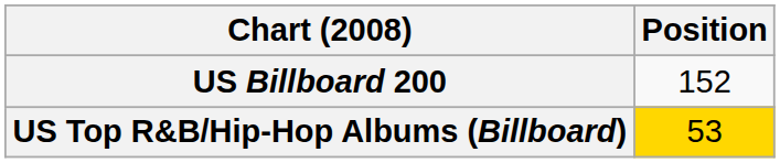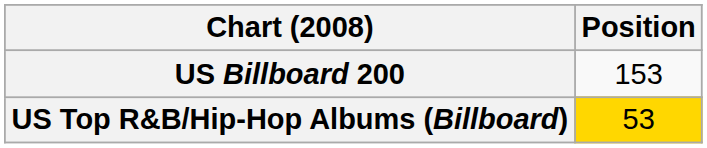US Billboard 200 | Position: 152 -> 153
